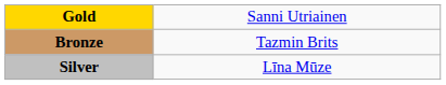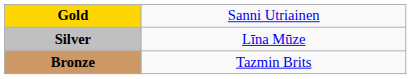rows swapped: Silver <-> Bronze
